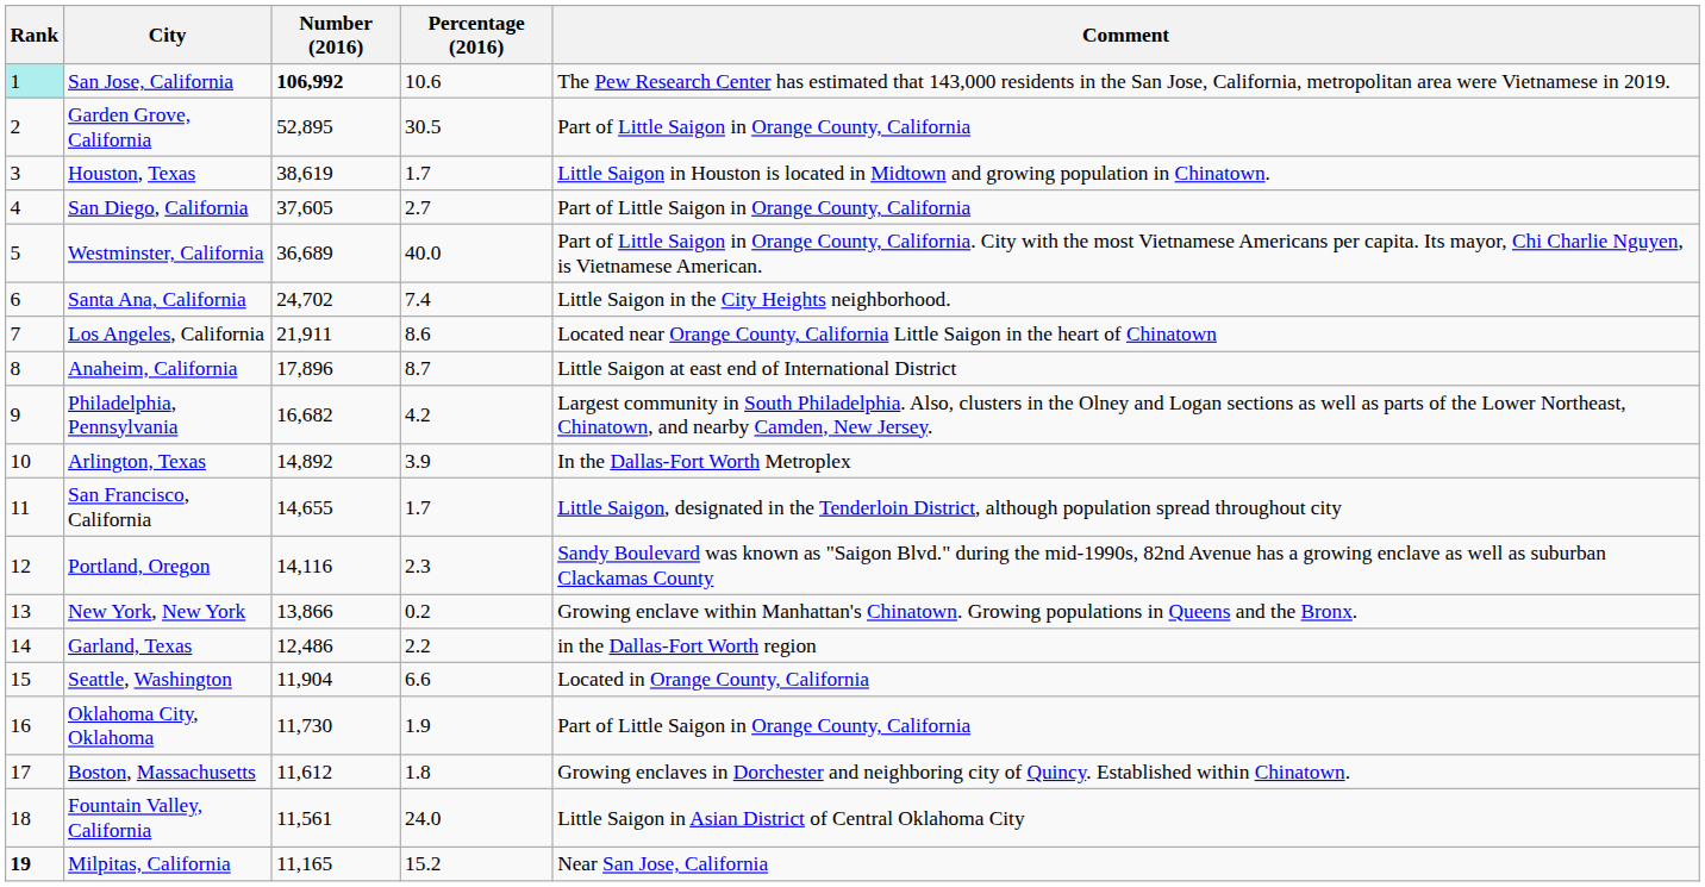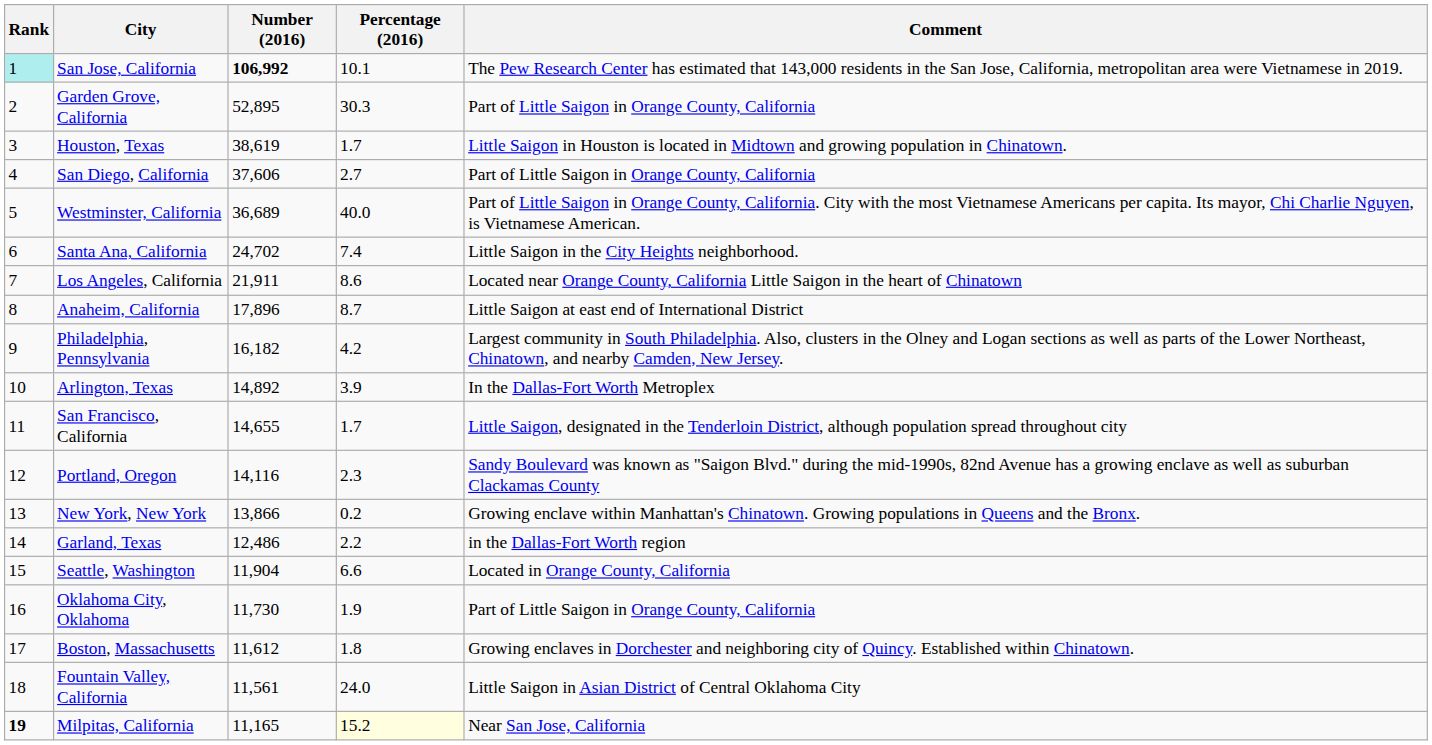San Jose, California | Percentage (2016): 10.6 -> 10.1
Garden Grove, California | Percentage (2016): 30.5 -> 30.3
San Diego, California | Number (2016): 37,605 -> 37,606
Philadelphia, Pennsylvania | Number (2016): 16,682 -> 16,182
Milpitas, California | Percentage (2016): no background -> lightyellow background
